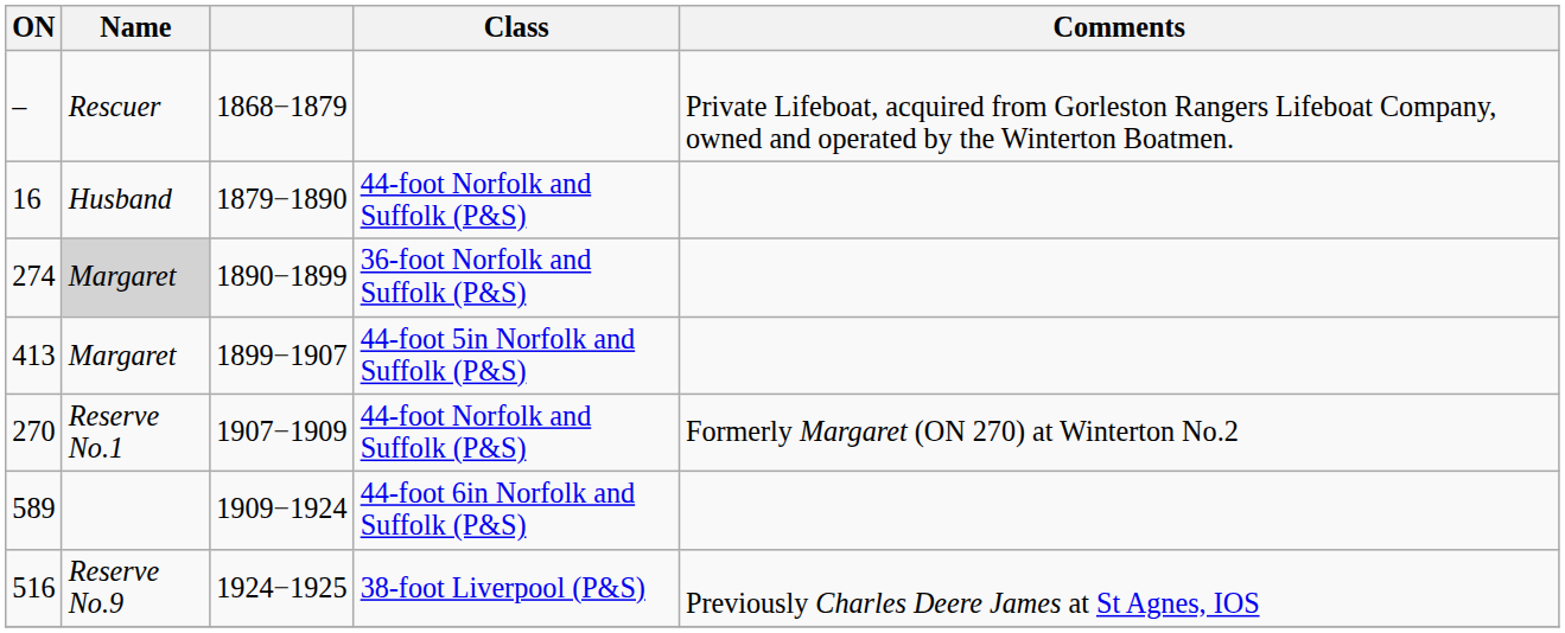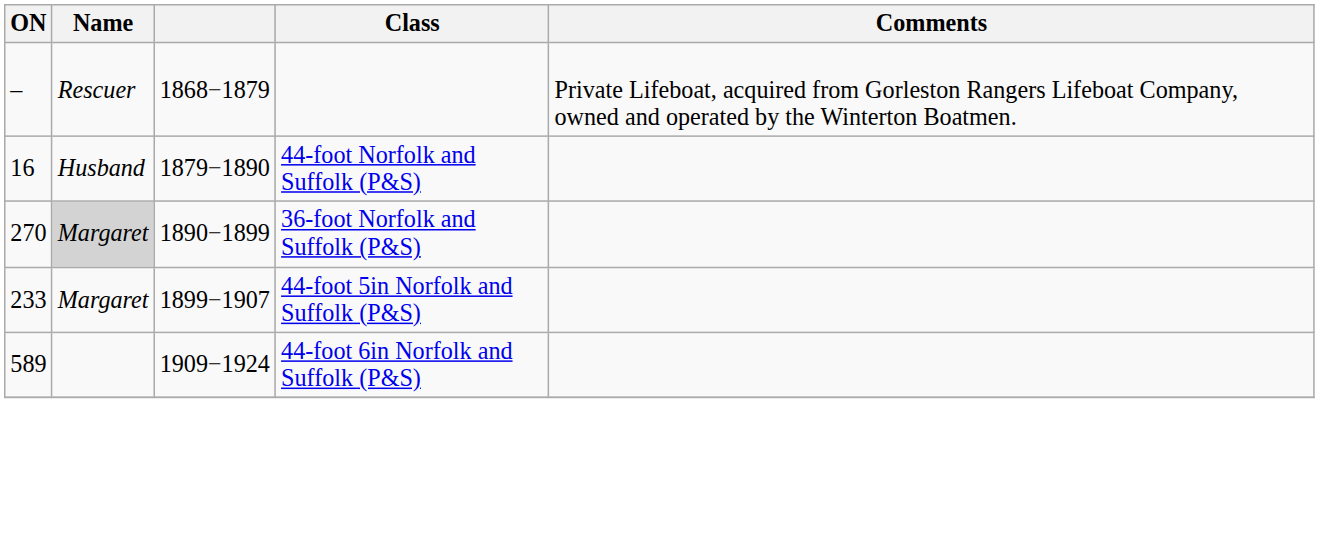1890−1899 | ON: 274 -> 270
1899−1907 | ON: 413 -> 233
- row: 270 | Reserve No.1 | 1907−1909 | 44-foot Norfolk and Suffolk (P&S) | Formerly Margaret (ON 270) at Winterton No.2
- row: 516 | Reserve No.9 | 1924−1925 | 38-foot Liverpool (P&S) | Previously Charles Deere James at St Agnes, IOS
